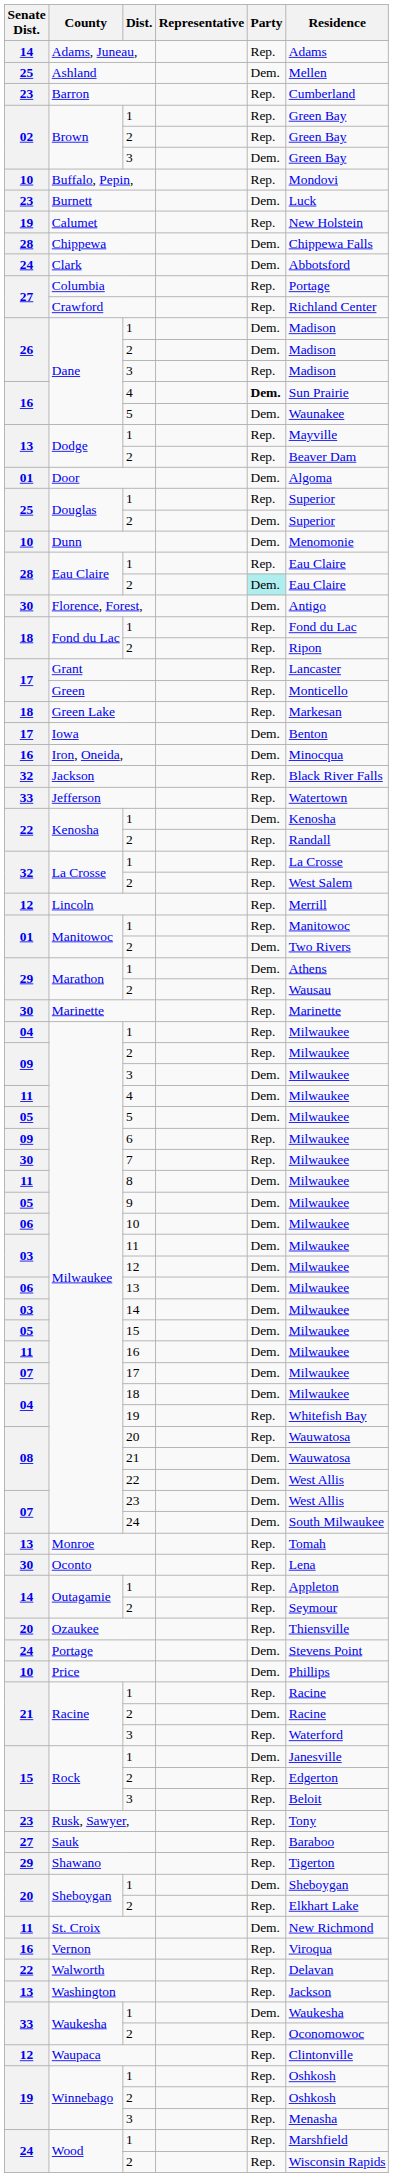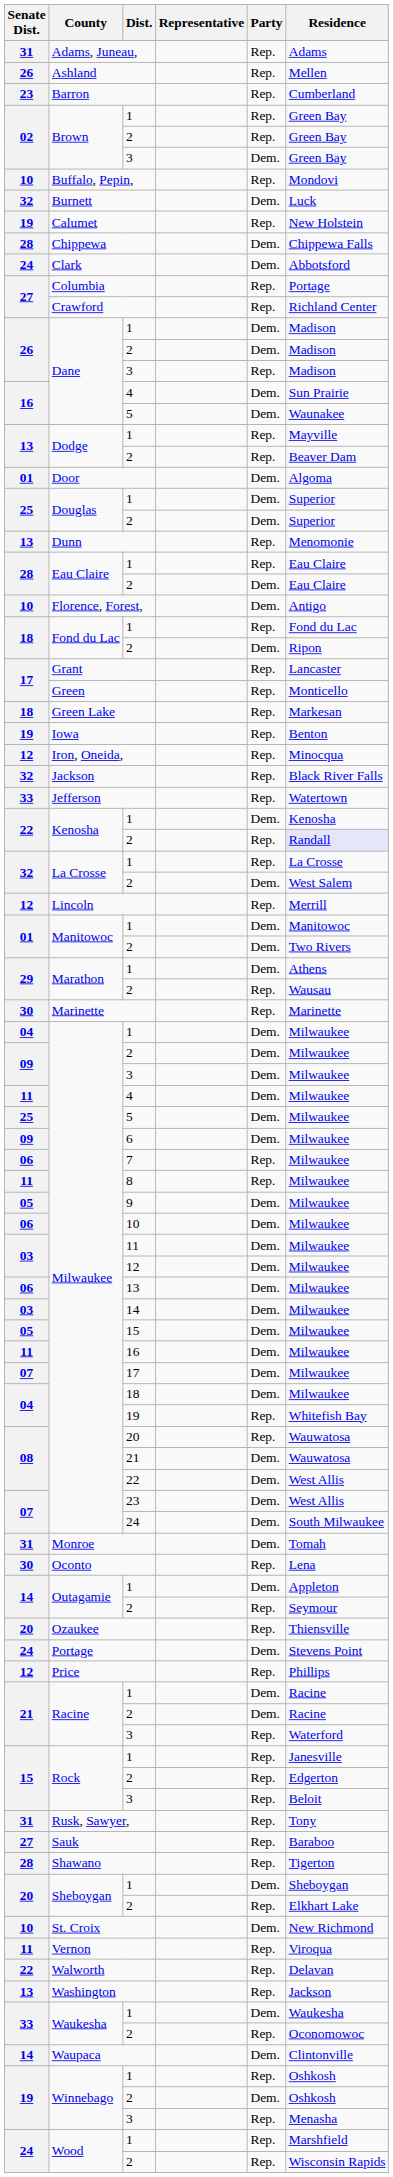Adams, Juneau, | Senate Dist.: 14 -> 31
Ashland | Senate Dist.: 25 -> 26
Ashland | Party: Dem. -> Rep.
Burnett | Senate Dist.: 23 -> 32
Dane / 4 | Party: bold -> normal
Douglas / 1 | Party: Rep. -> Dem.
Dunn | Senate Dist.: 10 -> 13
Dunn | Party: Dem. -> Rep.
Eau Claire / 2 | Party: paleturquoise background -> no background
Florence, Forest, | Senate Dist.: 30 -> 10
Fond du Lac / 2 | Party: Rep. -> Dem.
Iowa | Senate Dist.: 17 -> 19
Iowa | Party: Dem. -> Rep.
Iron, Oneida, | Senate Dist.: 16 -> 12
Iron, Oneida, | Party: Dem. -> Rep.
Kenosha / 2 | Residence: no background -> lavender background
La Crosse / 2 | Party: Rep. -> Dem.
Manitowoc / 1 | Party: Rep. -> Dem.
Milwaukee / 1 | Party: Rep. -> Dem.
Milwaukee / 2 | Party: Rep. -> Dem.
Milwaukee / 5 | Senate Dist.: 05 -> 25
6 | Party: Rep. -> Dem.
7 | Senate Dist.: 30 -> 06
8 | Party: Dem. -> Rep.
Monroe | Senate Dist.: 13 -> 31
Monroe | Party: Rep. -> Dem.
Outagamie / 1 | Party: Rep. -> Dem.
Price | Senate Dist.: 10 -> 12
Price | Party: Dem. -> Rep.
Racine / 1 | Party: Rep. -> Dem.
Rock / 1 | Party: Dem. -> Rep.
Rusk, Sawyer, | Senate Dist.: 23 -> 31
Shawano | Senate Dist.: 29 -> 28
St. Croix | Senate Dist.: 11 -> 10
Vernon | Senate Dist.: 16 -> 11
Waupaca | Senate Dist.: 12 -> 14
Waupaca | Party: Rep. -> Dem.
Winnebago / 2 | Party: Rep. -> Dem.
